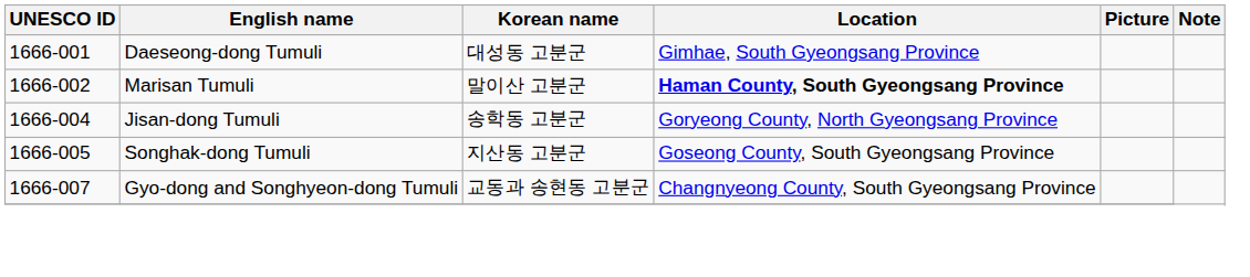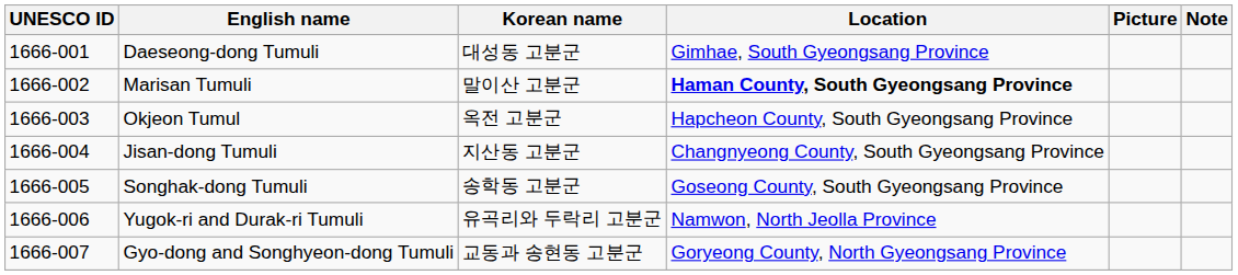+ row: 1666-003 | Okjeon Tumul | 옥전 고분군 | Hapcheon County, South Gyeongsang Province
Jisan-dong Tumuli | Korean name: 송학동 고분군 -> 지산동 고분군
Jisan-dong Tumuli | Location: Goryeong County, North Gyeongsang Province -> Changnyeong County, South Gyeongsang Province
Songhak-dong Tumuli | Korean name: 지산동 고분군 -> 송학동 고분군
+ row: 1666-006 | Yugok-ri and Durak-ri Tumuli | 유곡리와 두락리 고분군 | Namwon, North Jeolla Province
Gyo-dong and Songhyeon-dong Tumuli | Location: Changnyeong County, South Gyeongsang Province -> Goryeong County, North Gyeongsang Province
